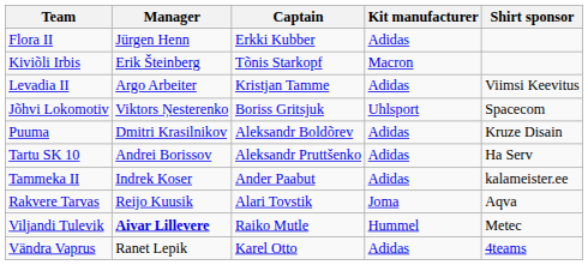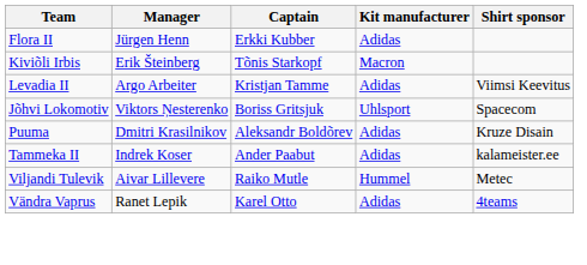- row: Tartu SK 10 | Andrei Borissov | Aleksandr Pruttšenko | Adidas | Ha Serv
- row: Rakvere Tarvas | Reijo Kuusik | Alari Tovstik | Joma | Aqva
Viljandi Tulevik | Manager: bold -> normal
